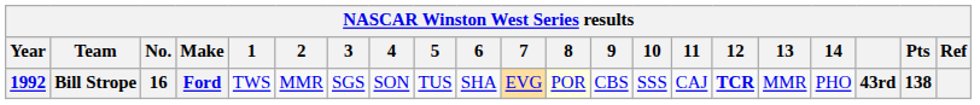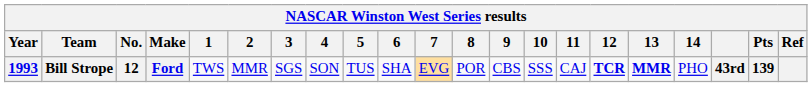Bill Strope | Year: 1992 -> 1993
Bill Strope | No.: 16 -> 12
Bill Strope | 8: lightyellow background -> no background
Bill Strope | 13: normal -> bold
Bill Strope | Pts: 138 -> 139
